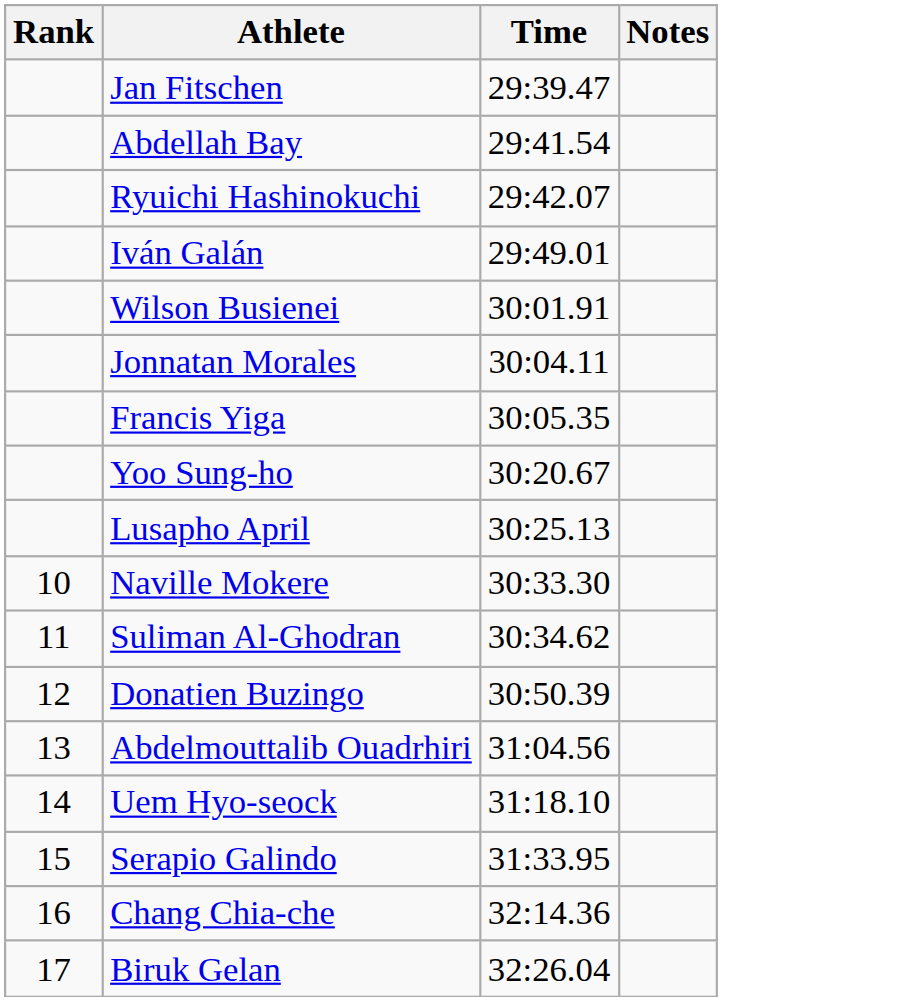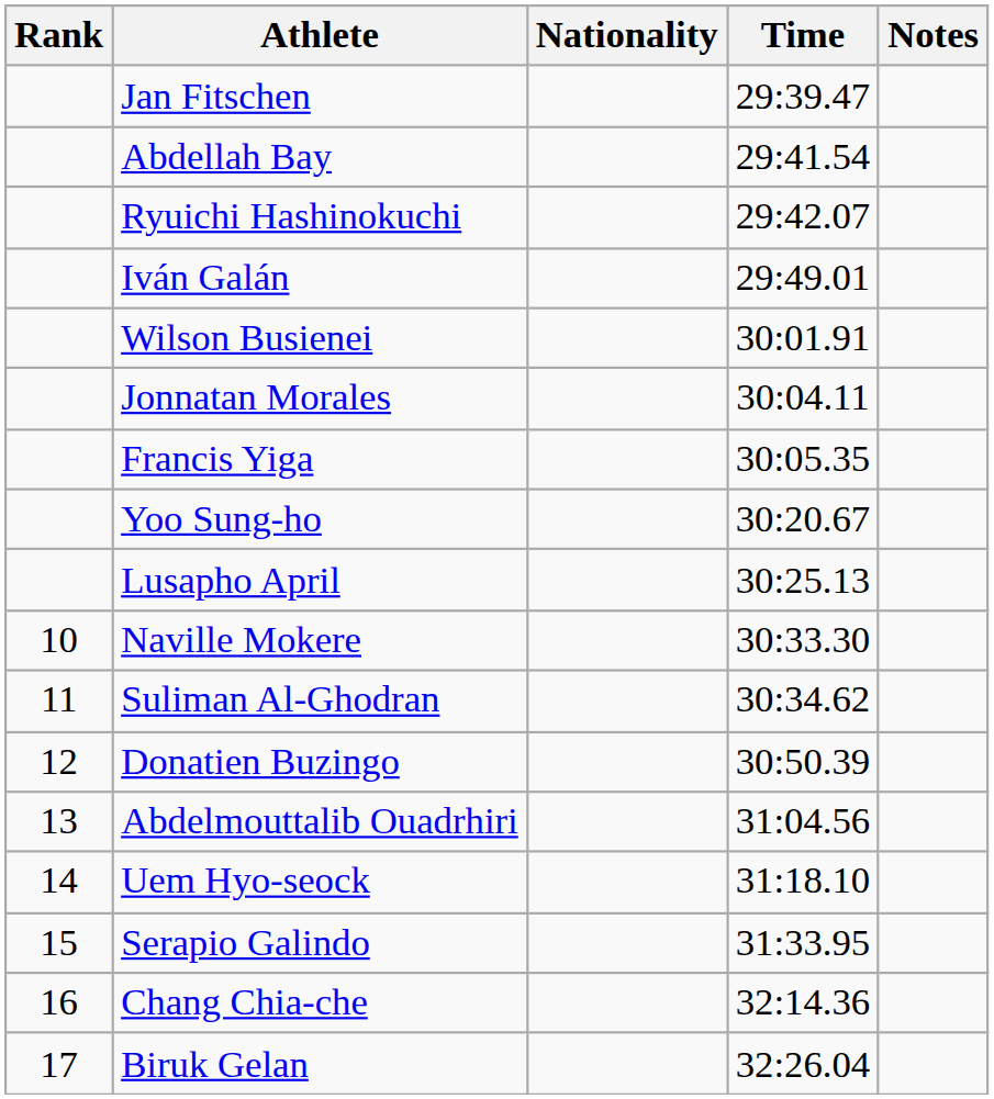+ column: Nationality
